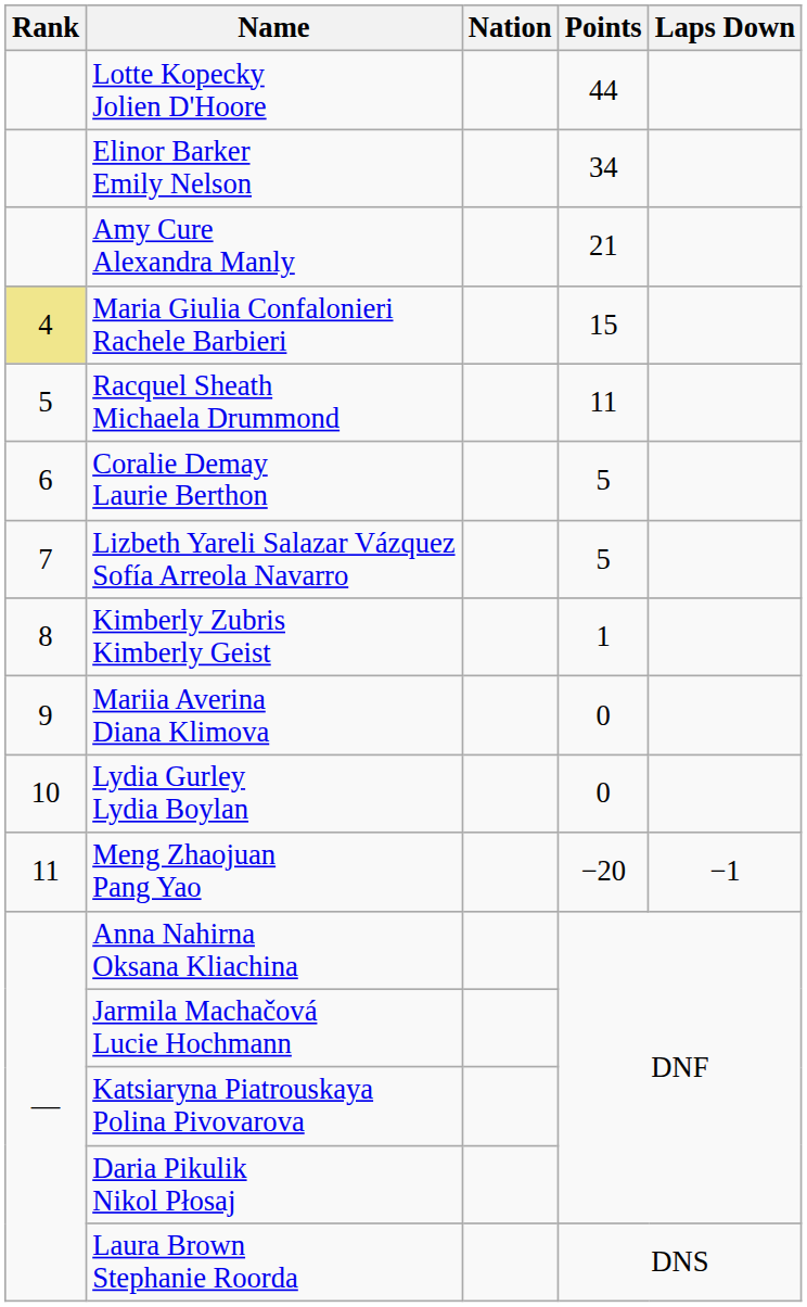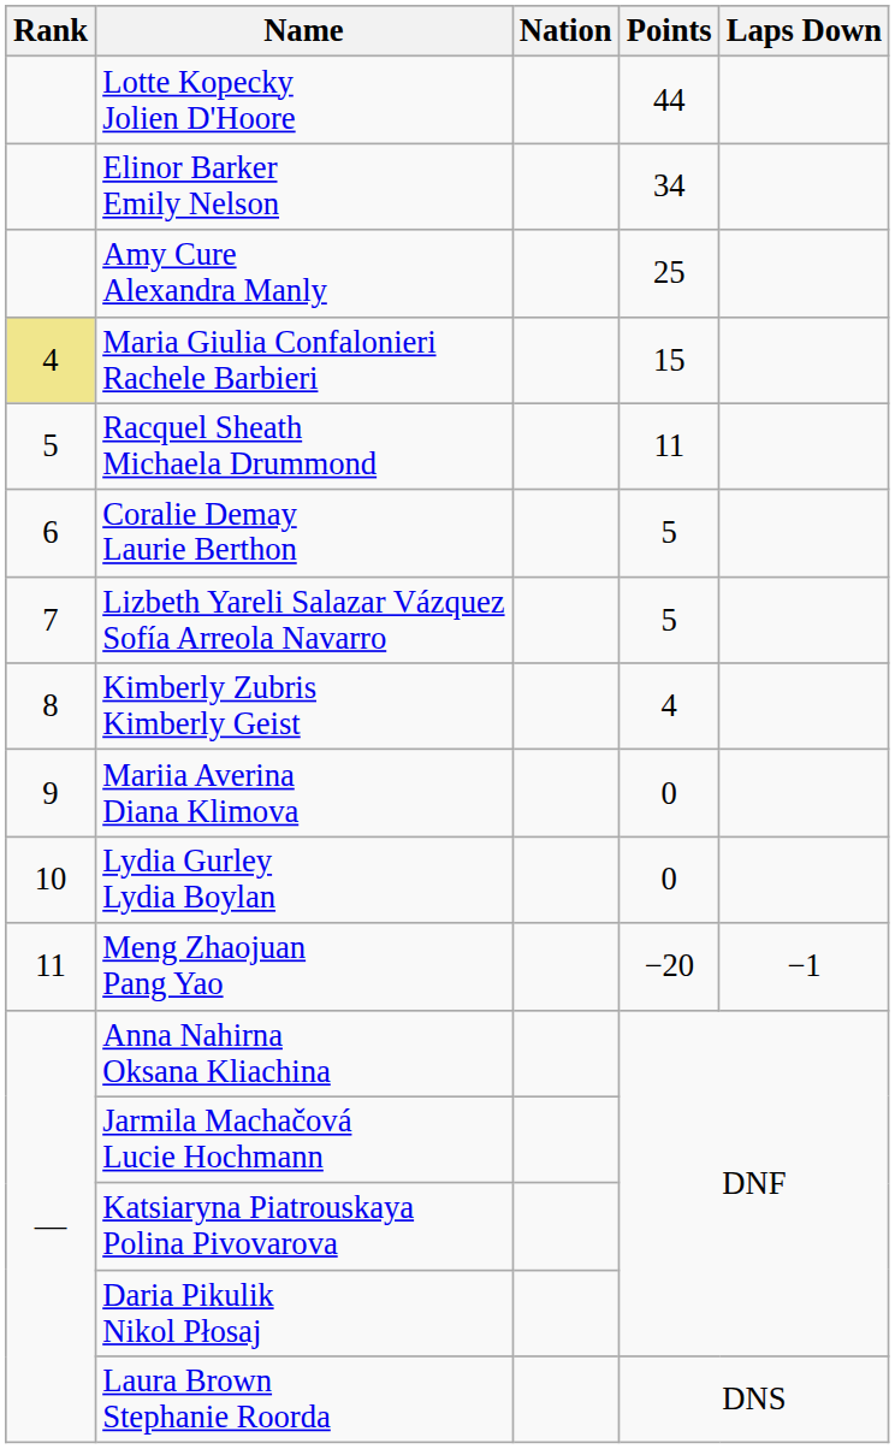Amy Cure Alexandra Manly | Points: 21 -> 25
Kimberly Zubris Kimberly Geist | Points: 1 -> 4
